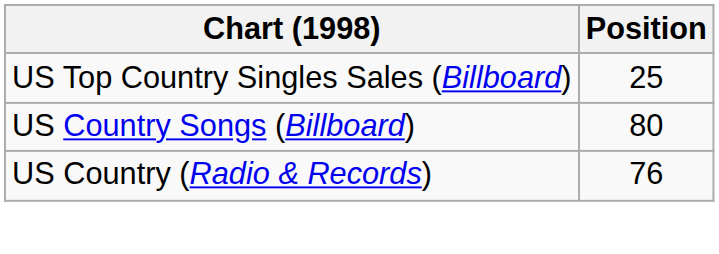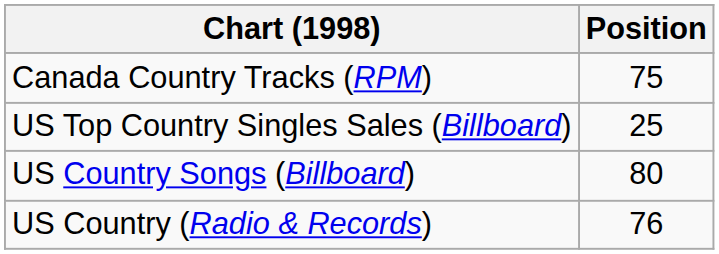+ row: Canada Country Tracks (RPM) | 75
